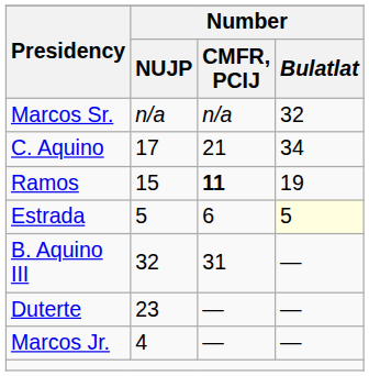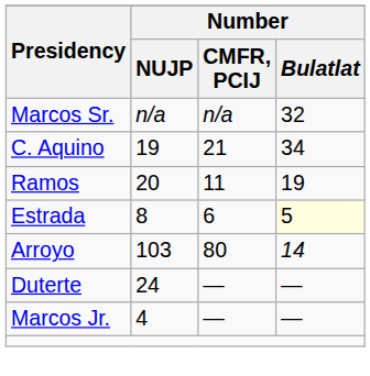C. Aquino | Number / NUJP: 17 -> 19
Ramos | Number / NUJP: 15 -> 20
Ramos | Number / CMFR, PCIJ: bold -> normal
Estrada | Number / NUJP: 5 -> 8
+ row: Arroyo | 103 | 80 | 14
- row: B. Aquino III | 32 | 31 | —
Duterte | Number / NUJP: 23 -> 24
